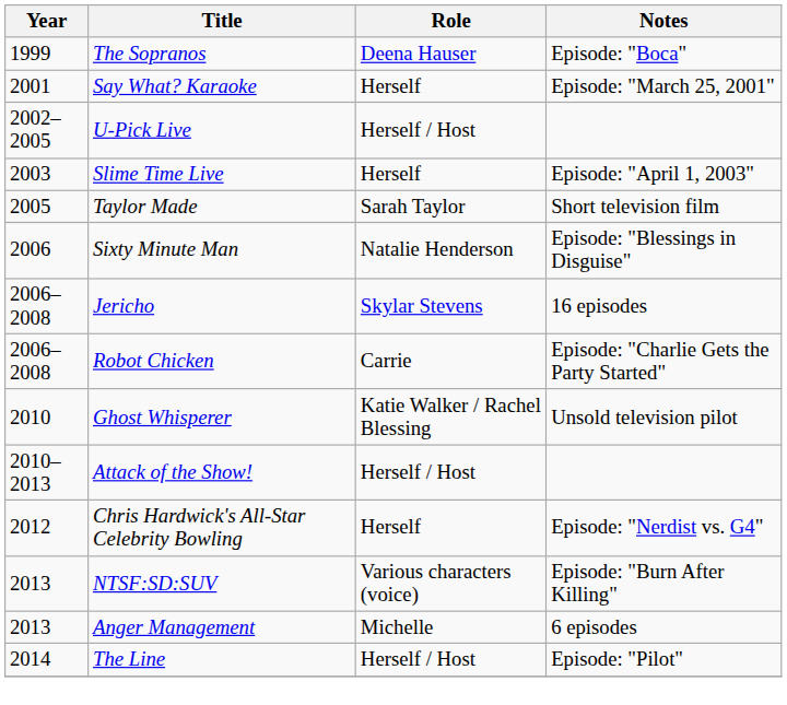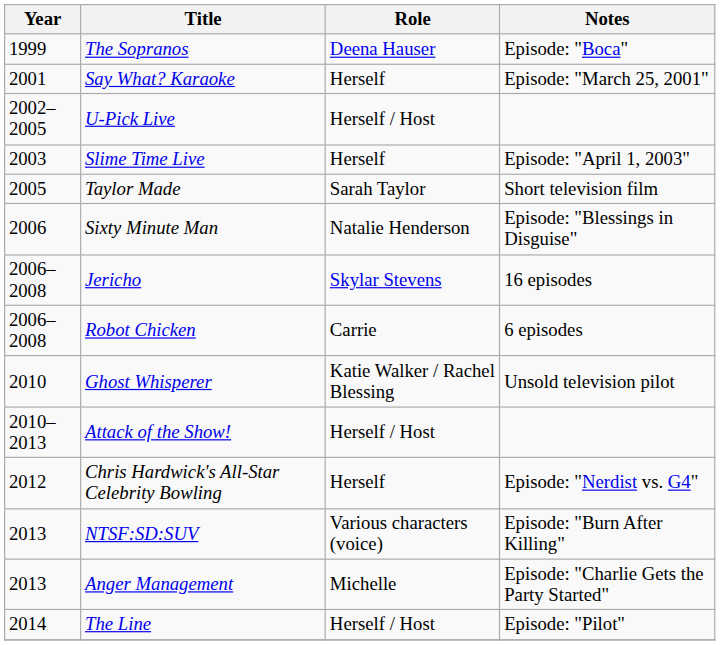Robot Chicken | Notes: Episode: "Charlie Gets the Party Started" -> 6 episodes
Anger Management | Notes: 6 episodes -> Episode: "Charlie Gets the Party Started"
